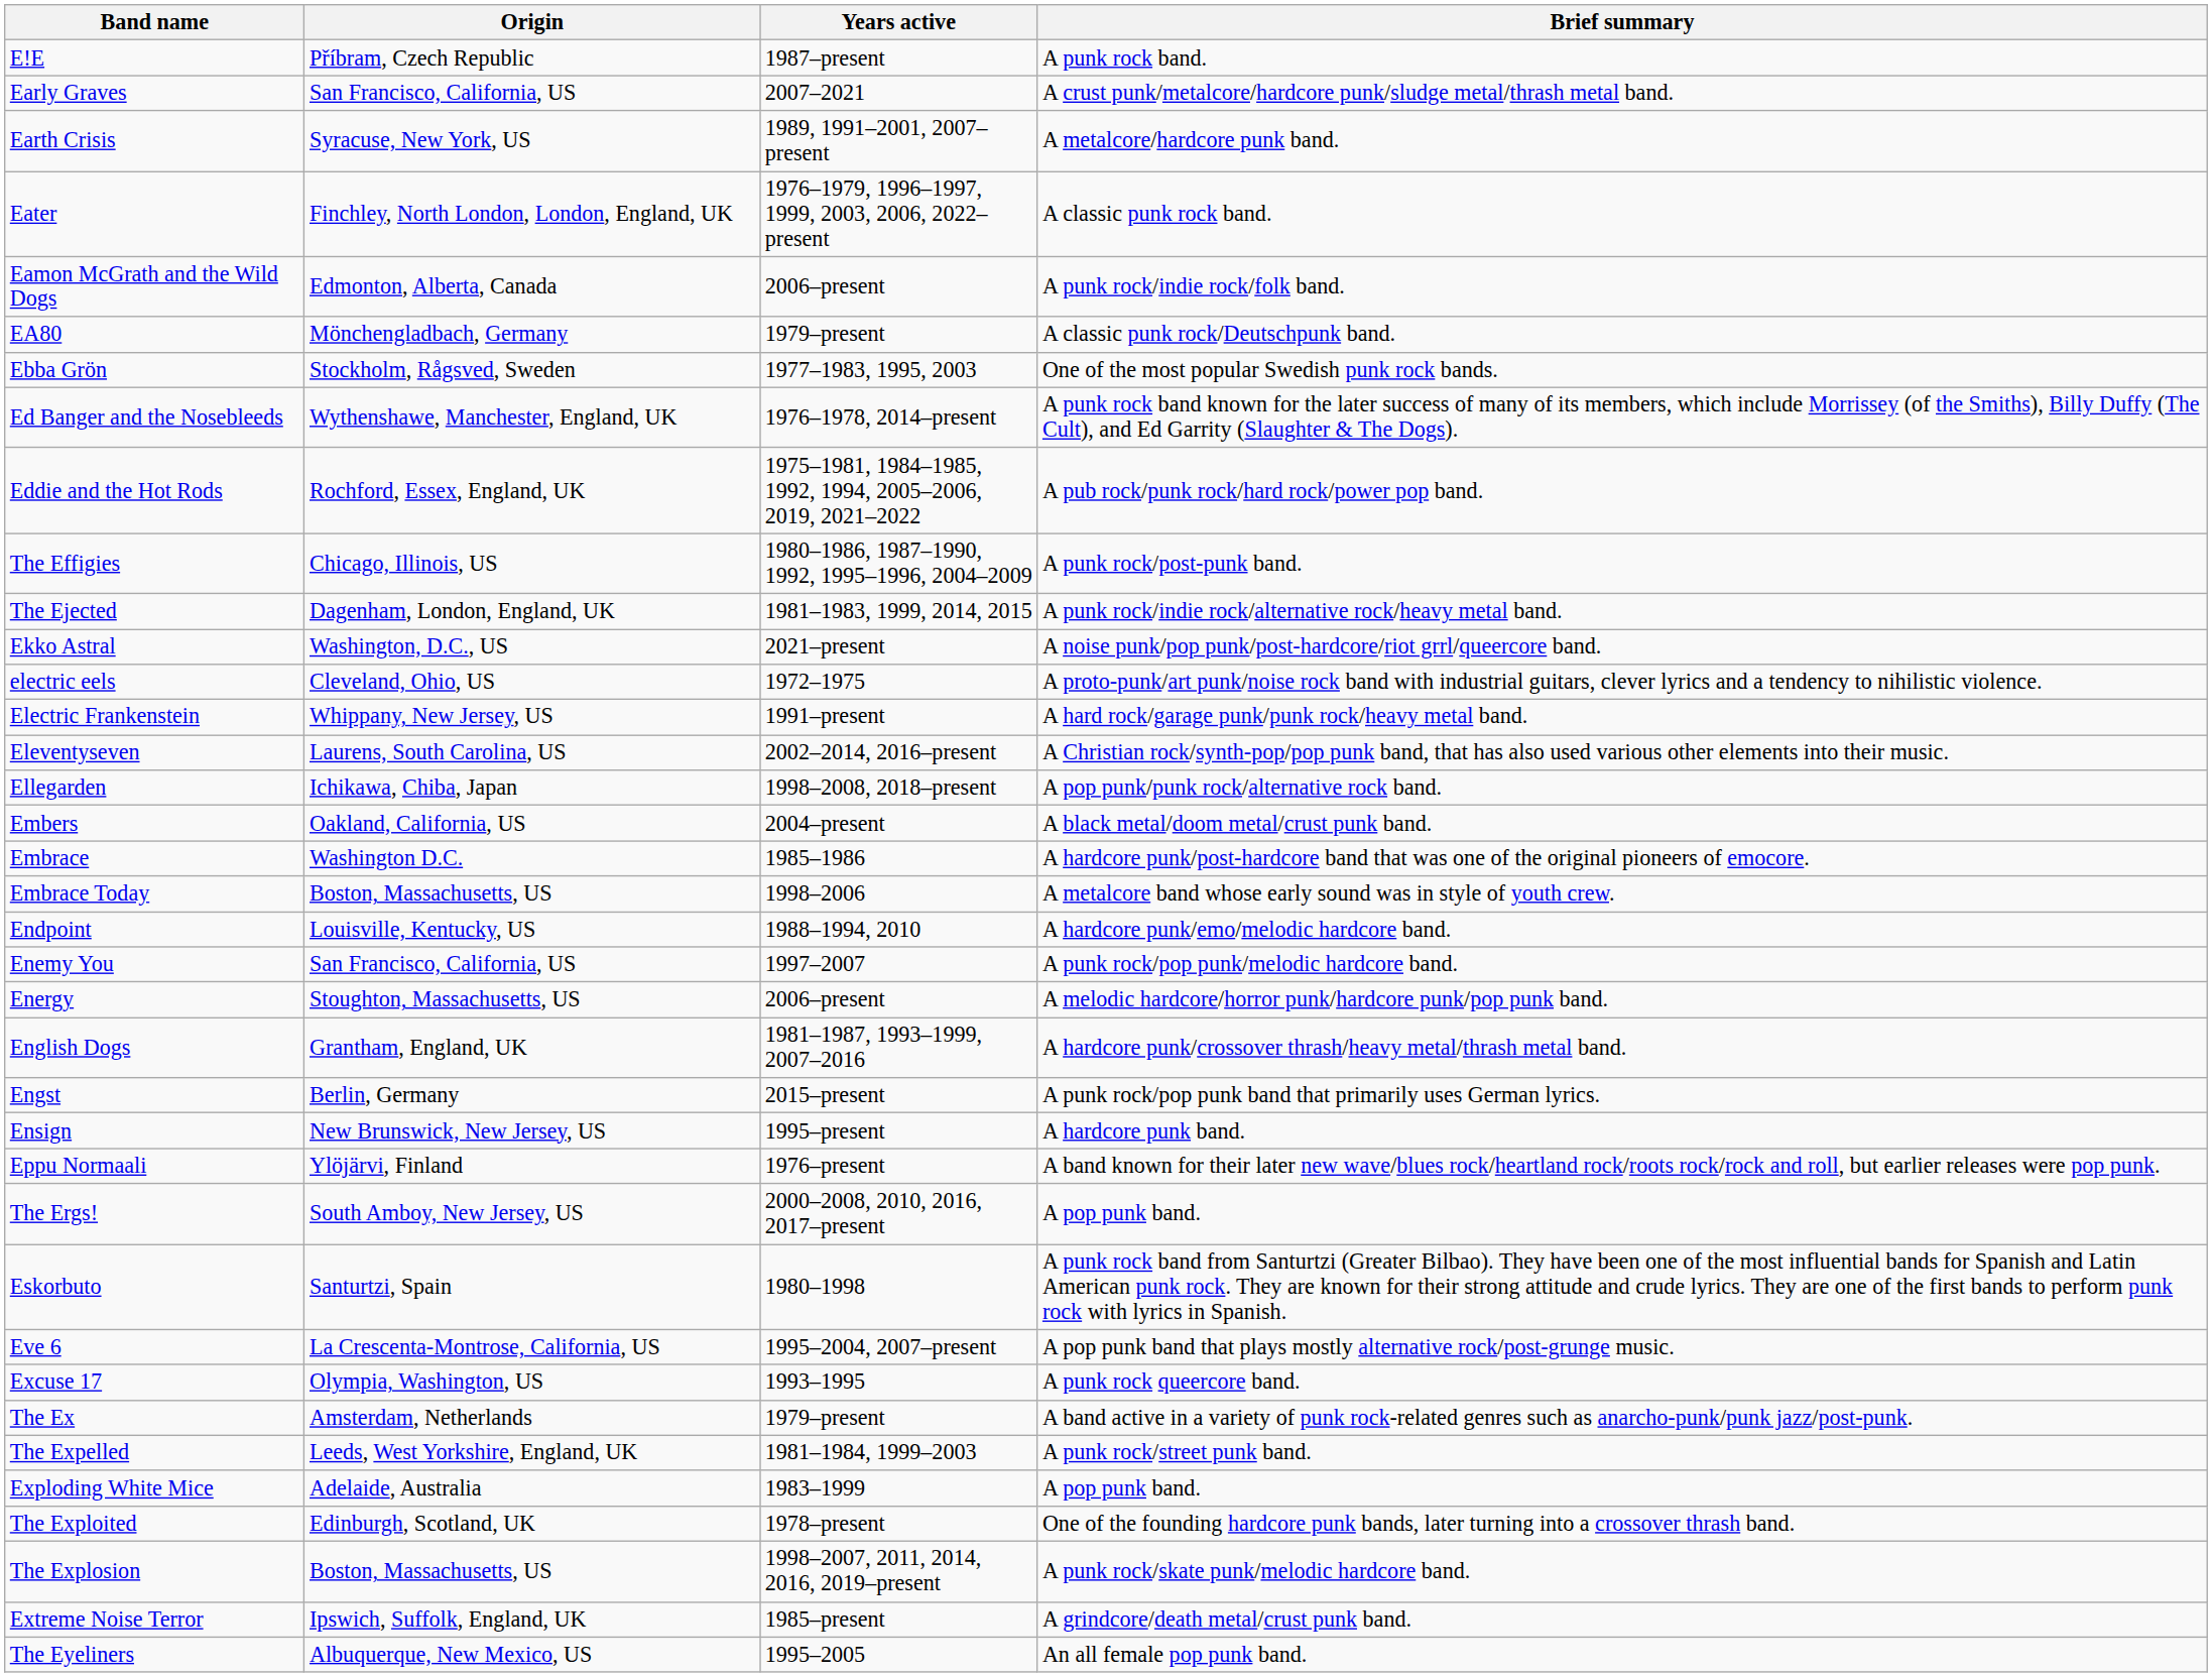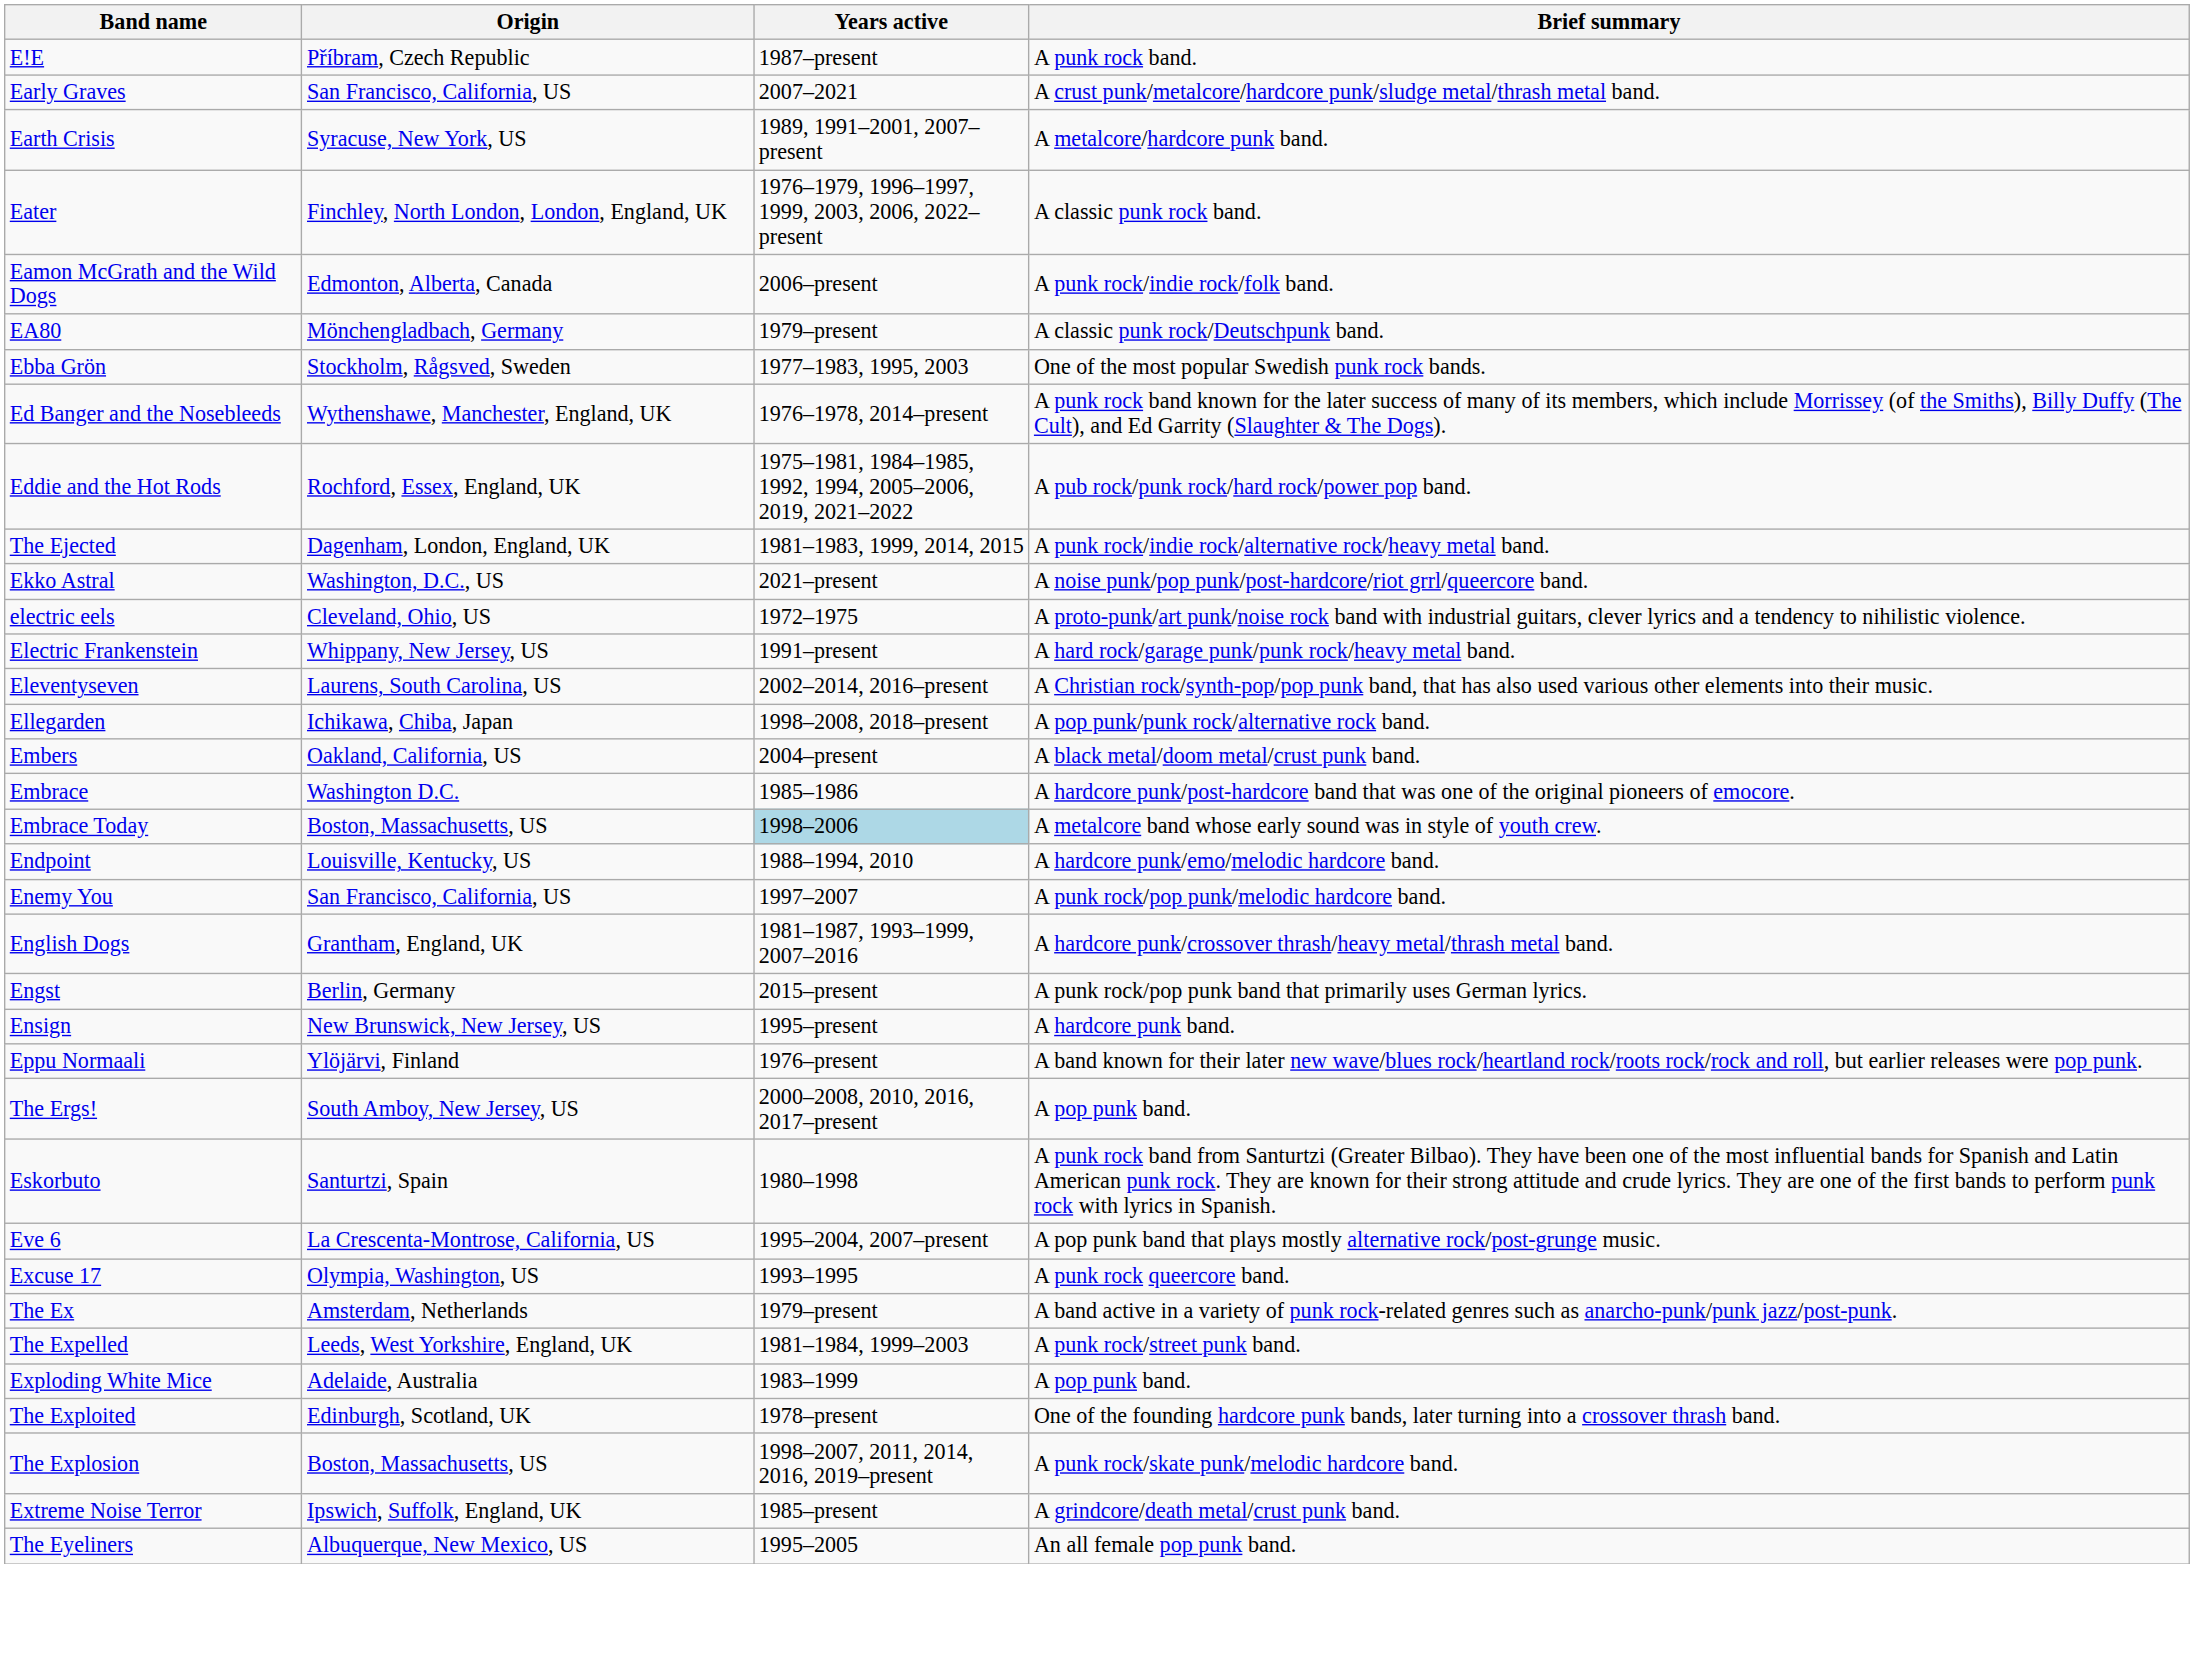- row: The Effigies | Chicago, Illinois, US | 1980–1986, 1987–1990, 1992, 1995–1996, 2004–2009 | A punk rock/post-punk band.
Embrace Today | Years active: no background -> lightblue background
- row: Energy | Stoughton, Massachusetts, US | 2006–present | A melodic hardcore/horror punk/hardcore punk/pop punk band.
